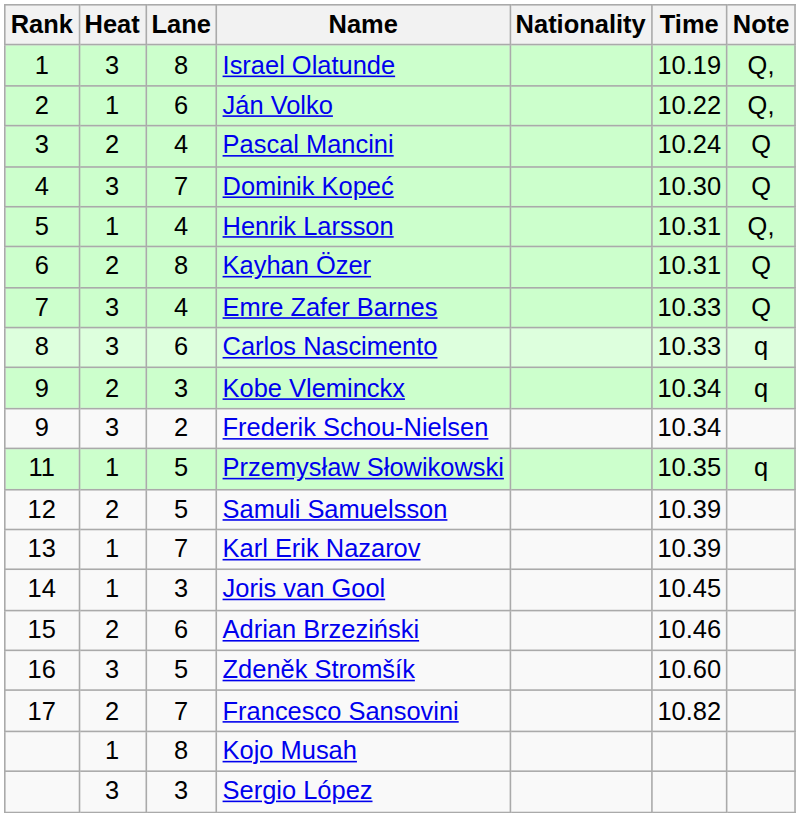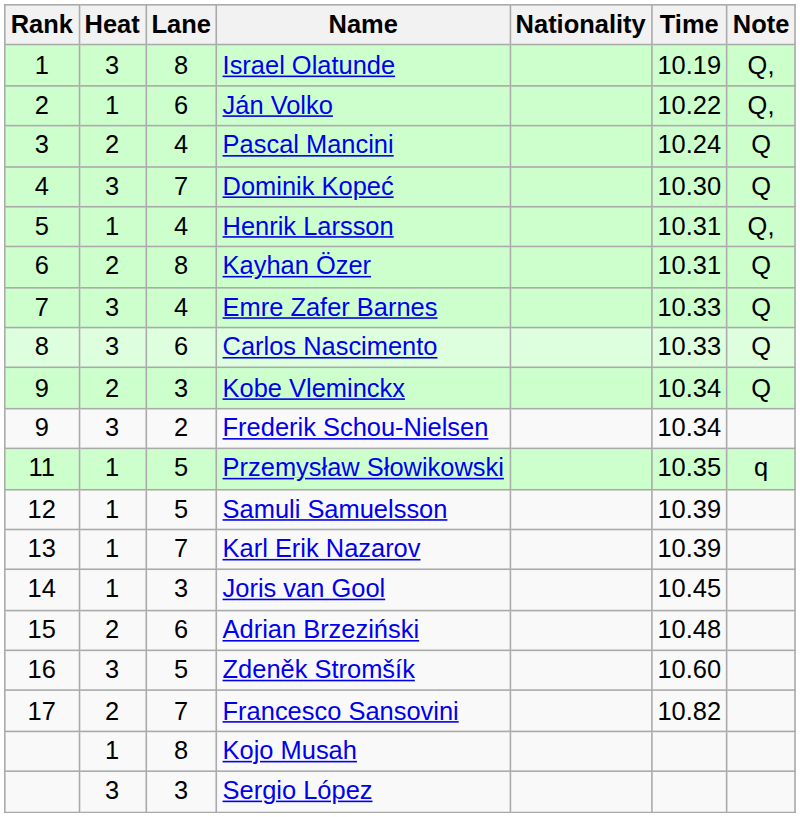Carlos Nascimento | Note: q -> Q
Kobe Vleminckx | Note: q -> Q
Samuli Samuelsson | Heat: 2 -> 1
Adrian Brzeziński | Time: 10.46 -> 10.48
